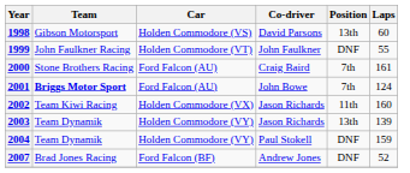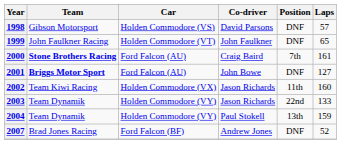1998 | Position: 13th -> DNF
1998 | Laps: 60 -> 57
1999 | Laps: 55 -> 65
2000 | Team: normal -> bold
2001 | Position: 7th -> DNF
2001 | Laps: 124 -> 127
2003 | Position: 13th -> 22nd
2003 | Laps: 139 -> 133
2004 | Position: DNF -> 13th
